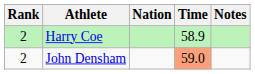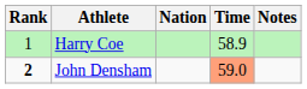Harry Coe | Rank: 2 -> 1
John Densham | Rank: normal -> bold
